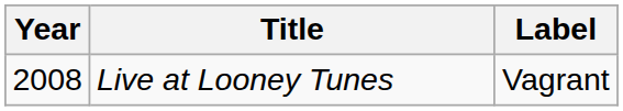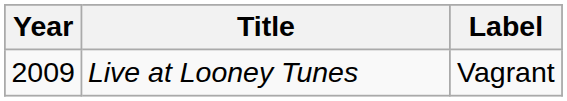Live at Looney Tunes | Year: 2008 -> 2009
